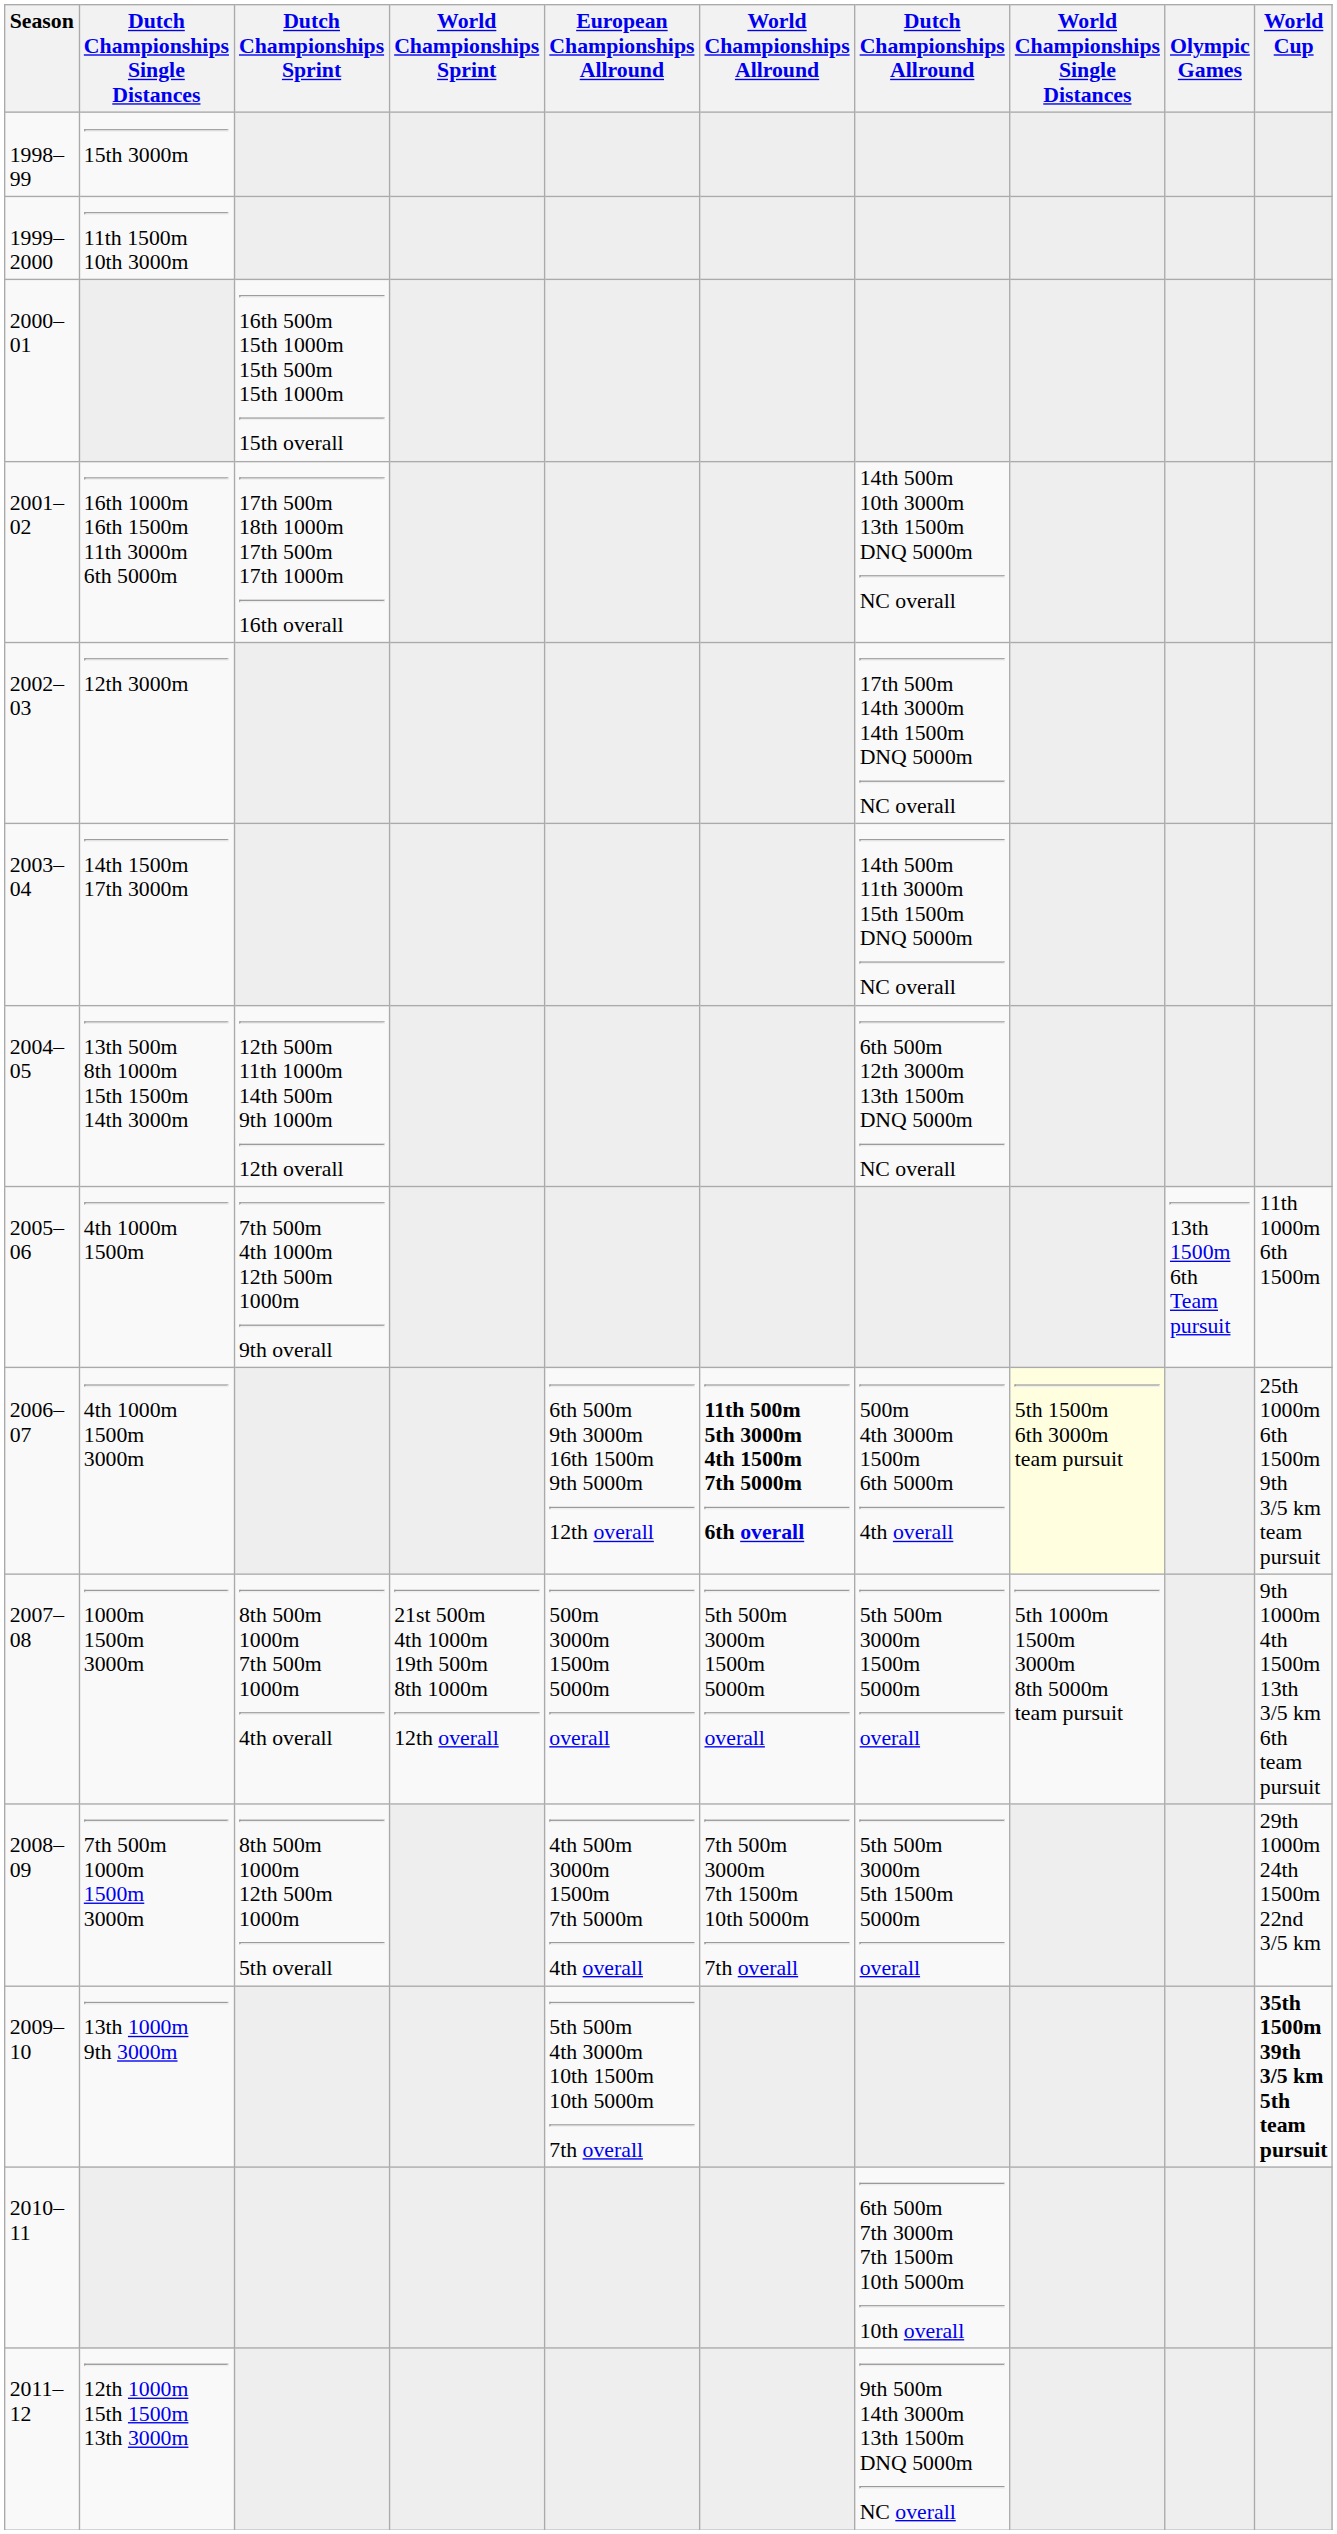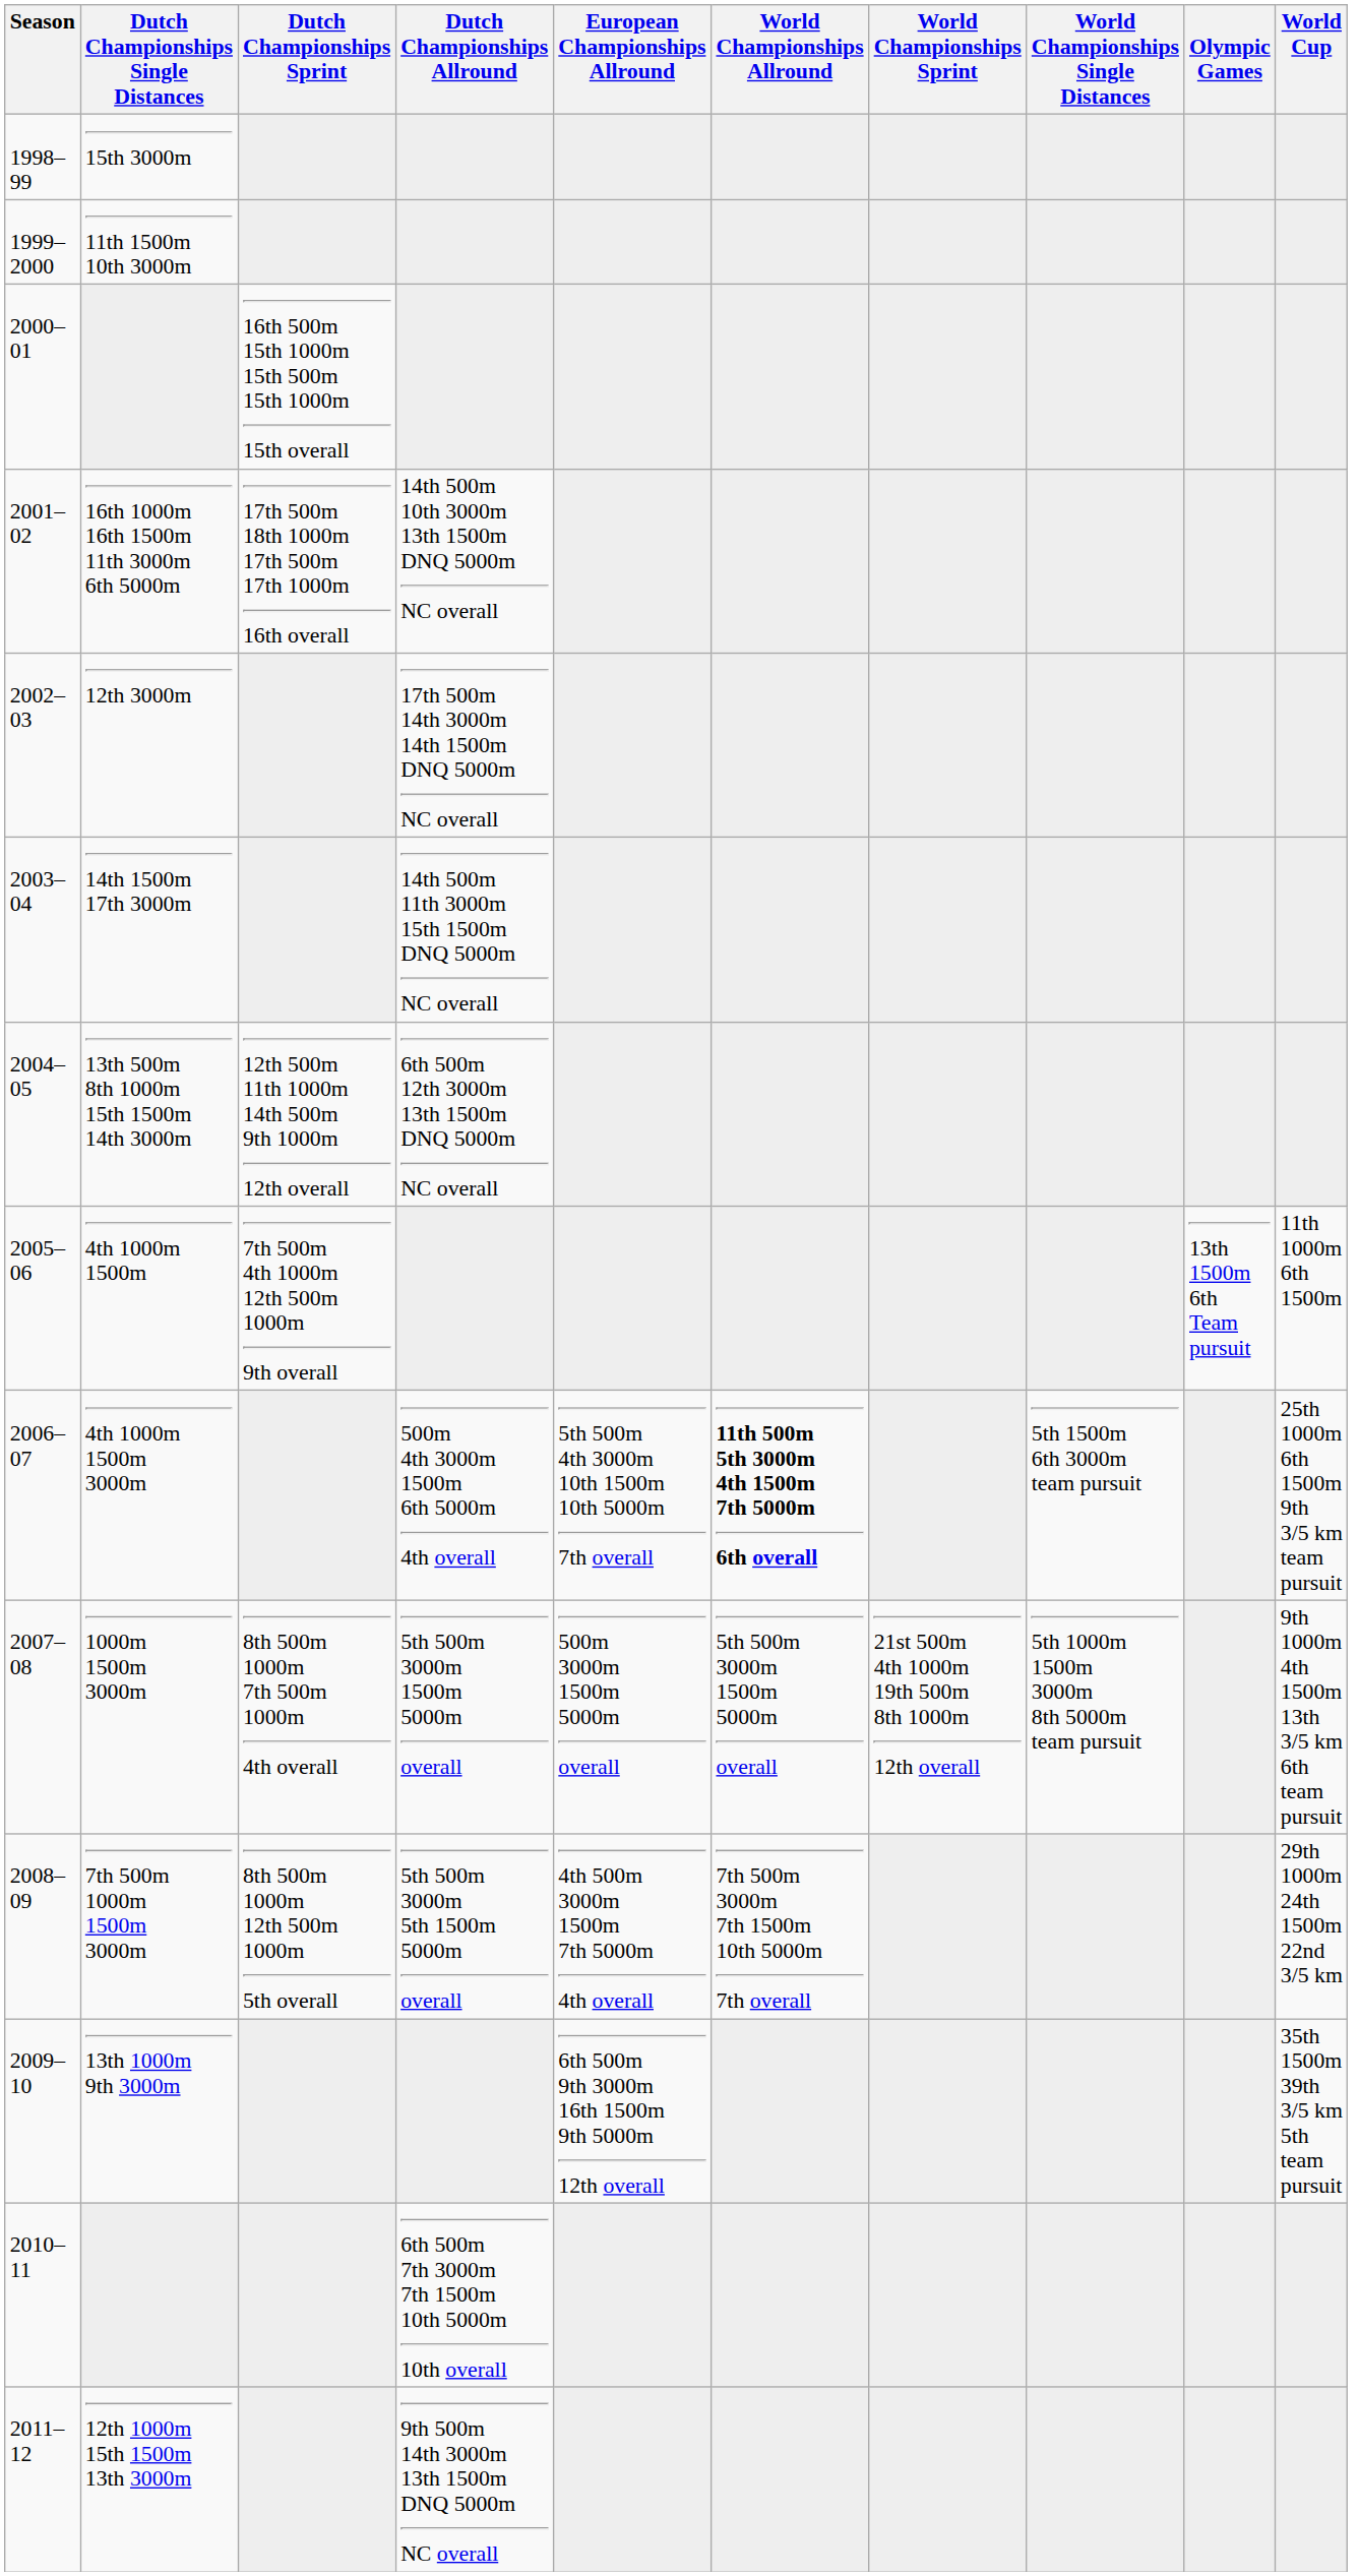columns swapped: Dutch Championships Allround <-> World Championships Sprint
4th 1000m 1500m 3000m | European Championships Allround: 6th 500m 9th 3000m 16th 1500m 9th 5000m 12th overall -> 5th 500m 4th 3000m 10th 1500m 10th 5000m 7th overall
4th 1000m 1500m 3000m | World Championships Single Distances: lightyellow background -> no background
13th 1000m 9th 3000m | European Championships Allround: 5th 500m 4th 3000m 10th 1500m 10th 5000m 7th overall -> 6th 500m 9th 3000m 16th 1500m 9th 5000m 12th overall
13th 1000m 9th 3000m | World Cup: bold -> normal
